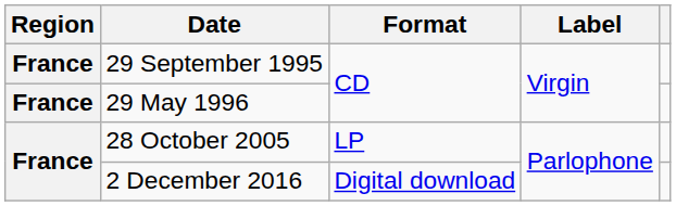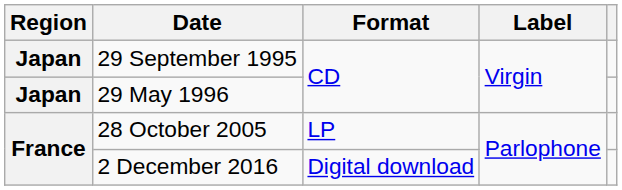29 September 1995 | Region: France -> Japan
29 May 1996 | Region: France -> Japan
